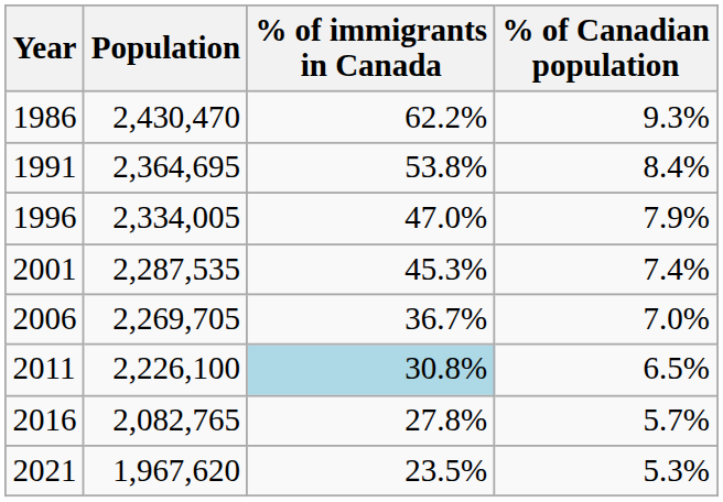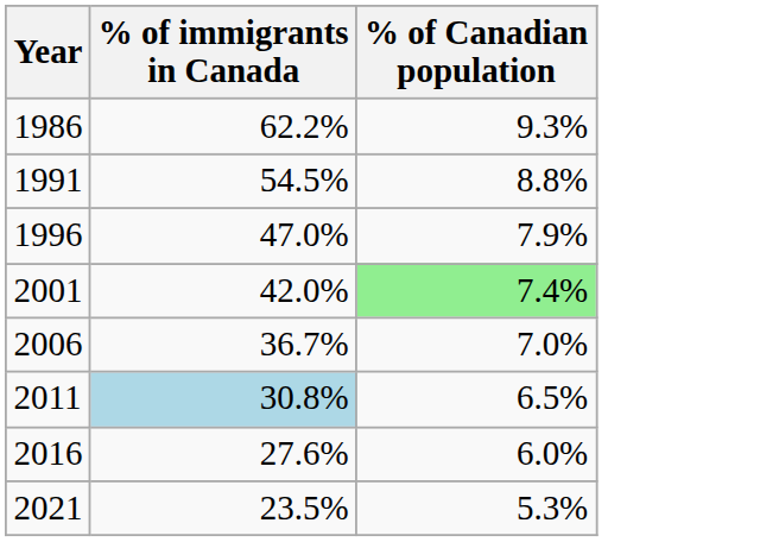- column: Population | 2,430,470 | 2,364,695 | 2,334,005 | 2,287,535 | 2,269,705 | 2,226,100 | 2,082,765 | 1,967,620
1991 | % of immigrants in Canada: 53.8% -> 54.5%
1991 | % of Canadian population: 8.4% -> 8.8%
2001 | % of immigrants in Canada: 45.3% -> 42.0%
2001 | % of Canadian population: no background -> lightgreen background
2016 | % of immigrants in Canada: 27.8% -> 27.6%
2016 | % of Canadian population: 5.7% -> 6.0%
